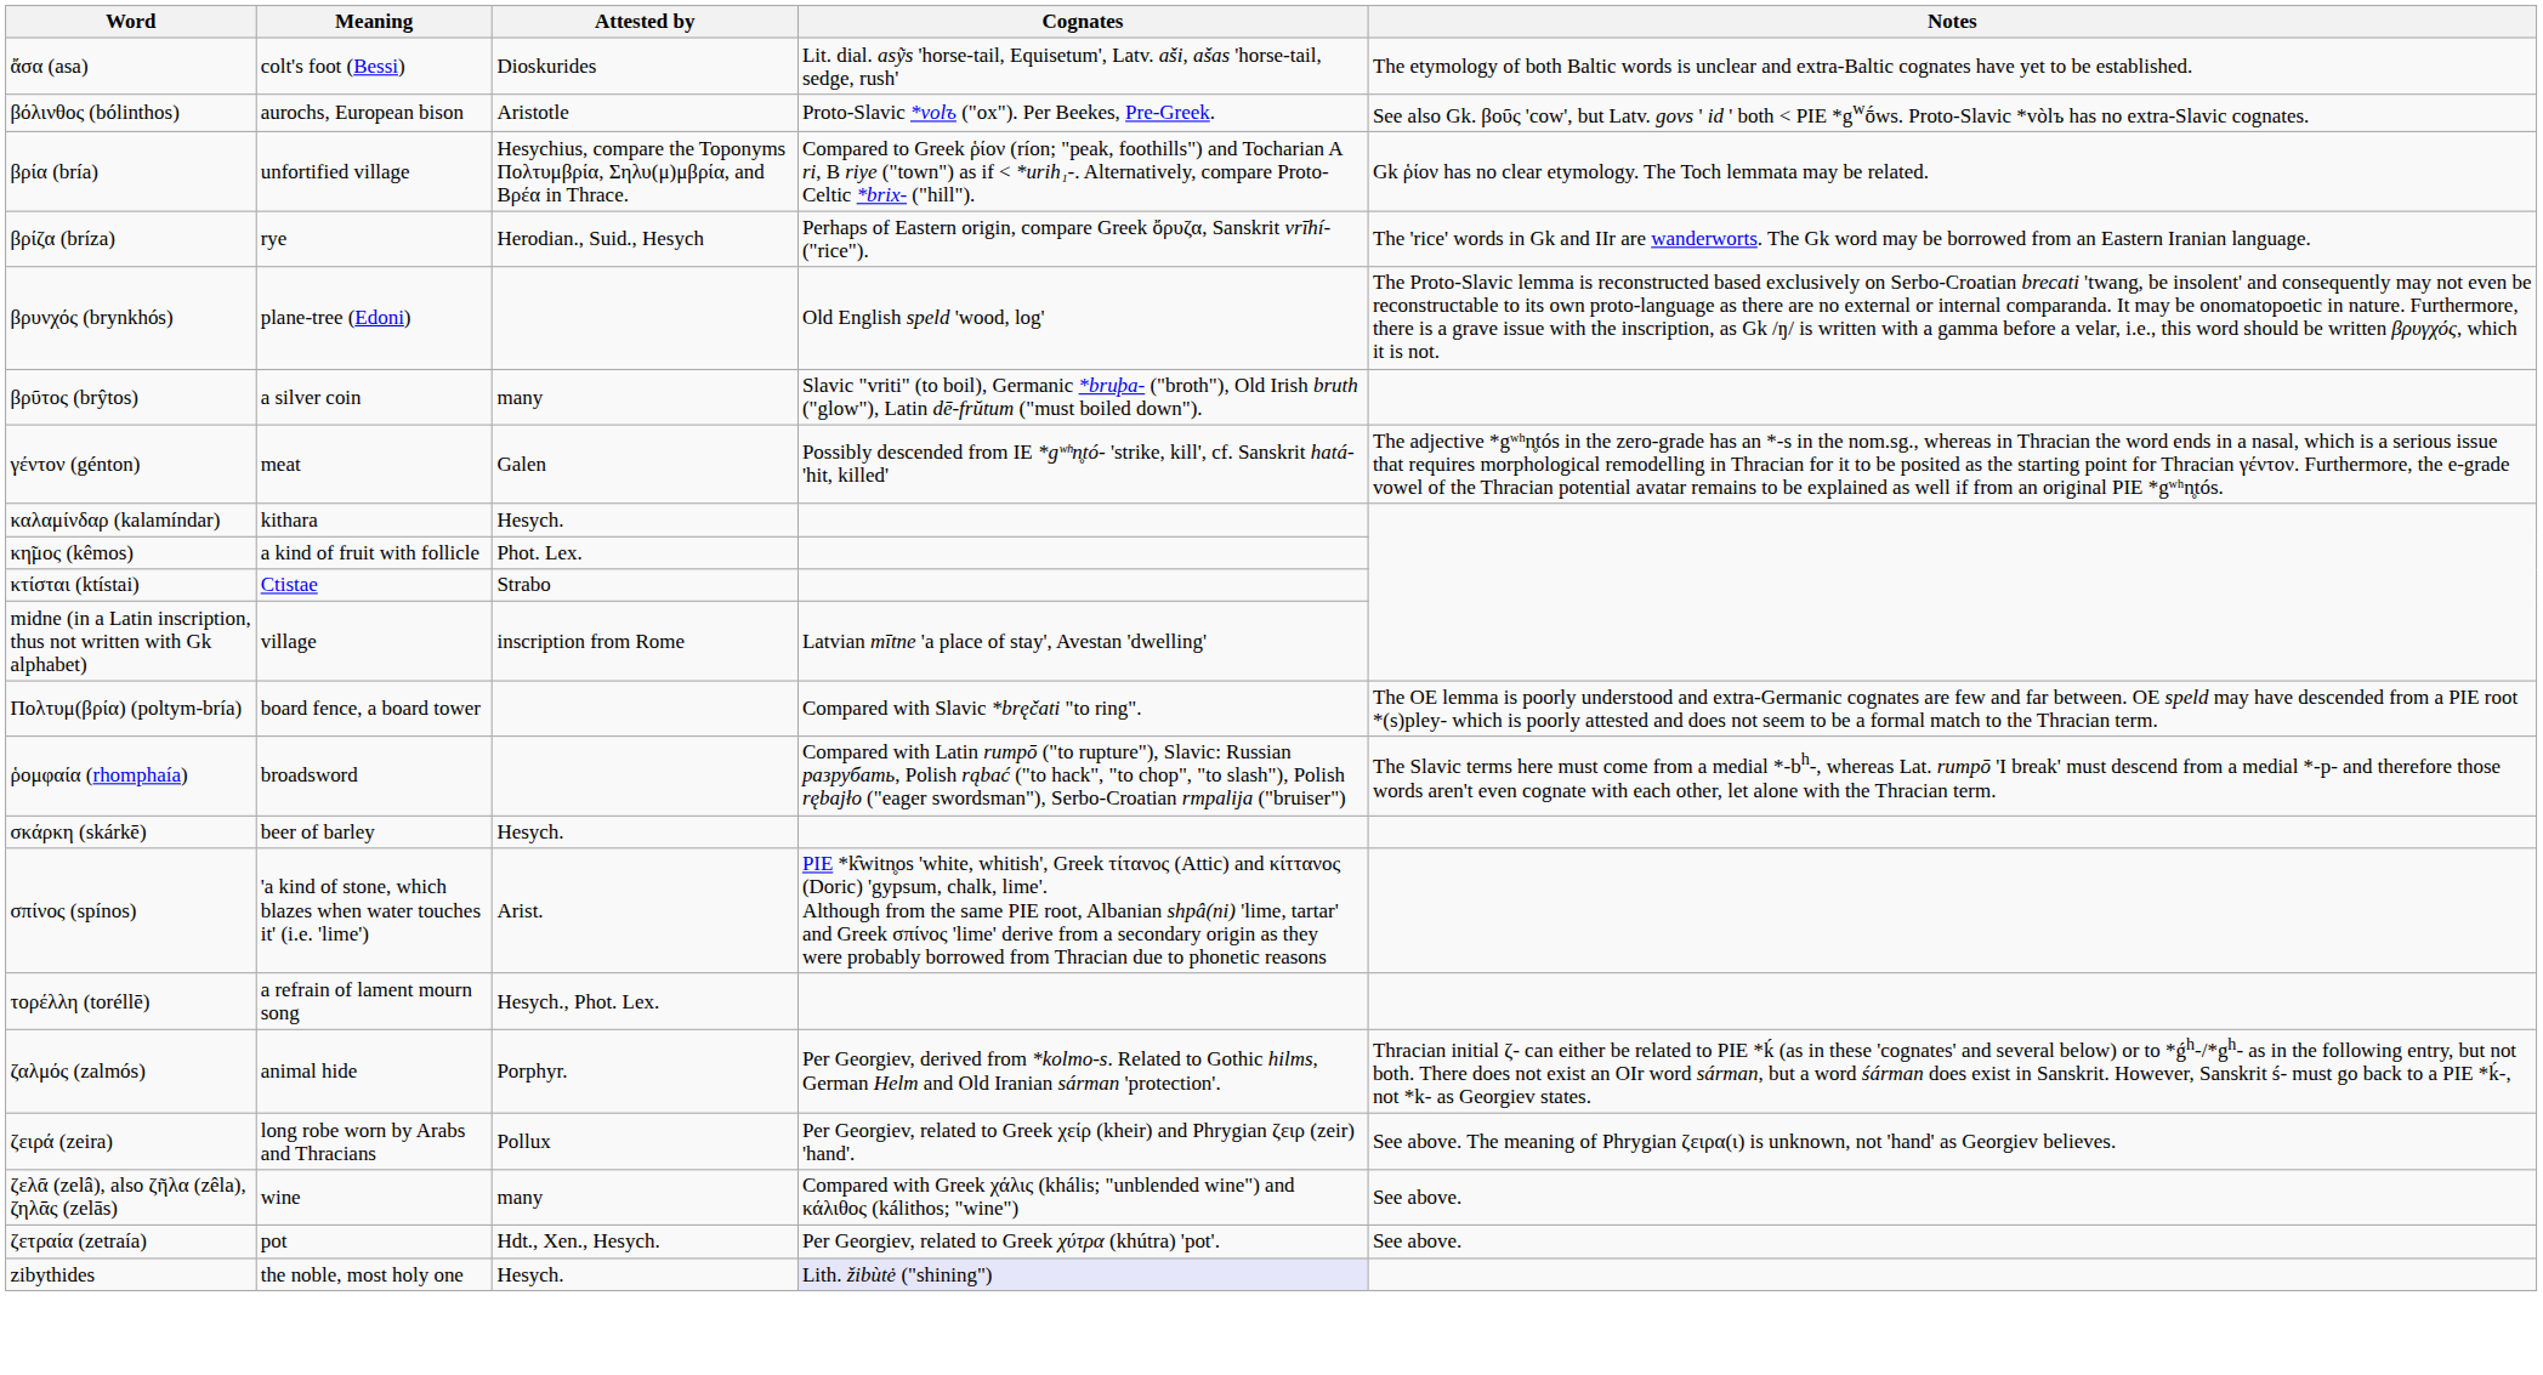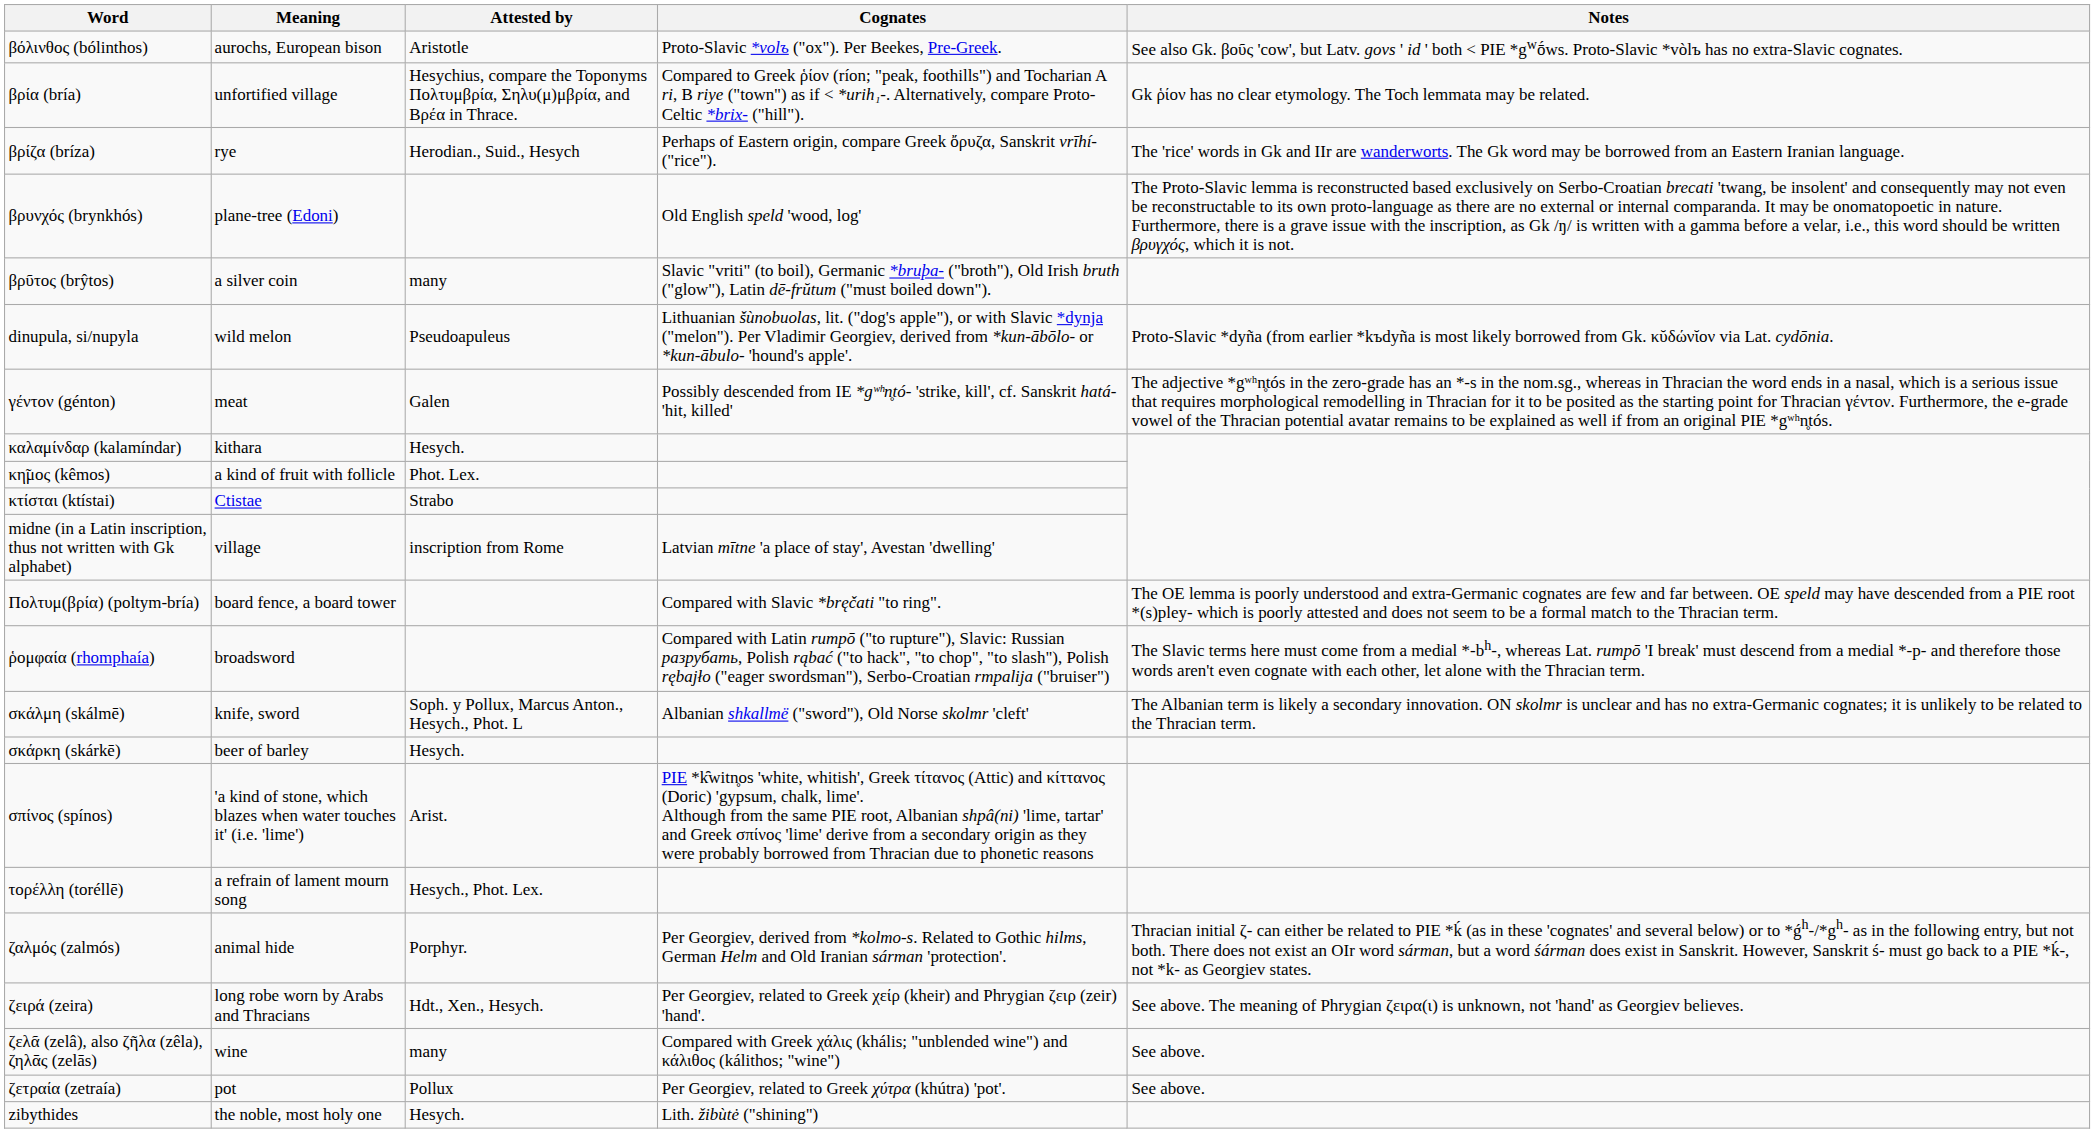- row: ἄσα (asa) | colt's foot (Bessi) | Dioskurides | Lit. dial. asỹs 'horse-tail, Equisetum', Latv. aši, ašas 'horse-tail, sedge, rush' | The etymology of both Baltic words is unclear and extra-Baltic cognates have yet to be established.
+ row: dinupula, si/nupyla | wild melon | Pseudoapuleus | Lithuanian šùnobuolas, lit. ("dog's apple"), or with Slavic *dynja ("melon"). Per Vladimir Georgiev, derived from *kun-ābōlo- or *kun-ābulo- 'hound's apple'. | Proto-Slavic *dyña (from earlier *kъdyña is most likely borrowed from Gk. κῠδώνῐον via Lat. cydōnia.
+ row: σκάλμη (skálmē) | knife, sword | Soph. y Pollux, Marcus Anton., Hesych., Phot. L | Albanian shkallmë ("sword"), Old Norse skolmr 'cleft' | The Albanian term is likely a secondary innovation. ON skolmr is unclear and has no extra-Germanic cognates; it is unlikely to be related to the Thracian term.
ζειρά (zeira) | Attested by: Pollux -> Hdt., Xen., Hesych.
ζετραία (zetraía) | Attested by: Hdt., Xen., Hesych. -> Pollux
zibythides | Cognates: lavender background -> no background
